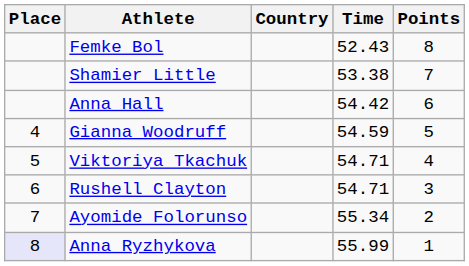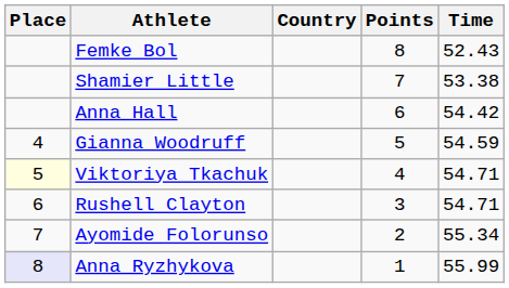columns swapped: Time <-> Points
Viktoriya Tkachuk | Place: no background -> lightyellow background
